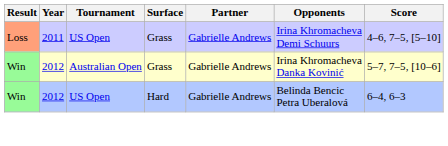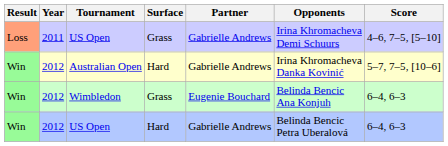Australian Open | Surface: Grass -> Hard
+ row: Win | 2012 | Wimbledon | Grass | Eugenie Bouchard | Belinda Bencic Ana Konjuh | 6–4, 6–3
